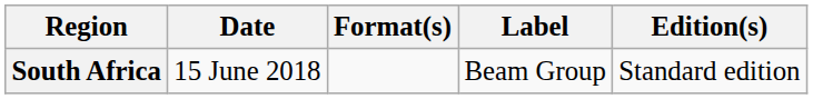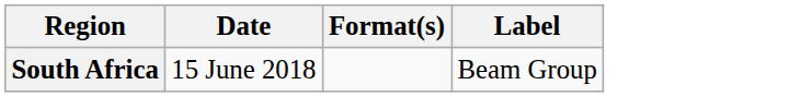- column: Edition(s) | Standard edition
